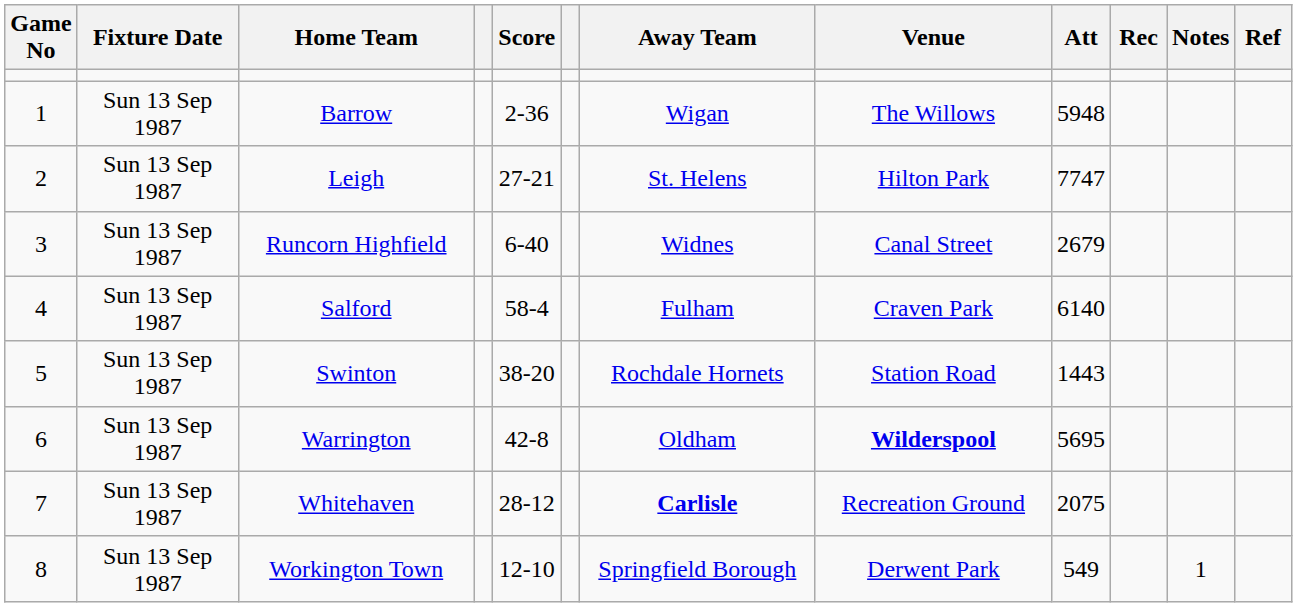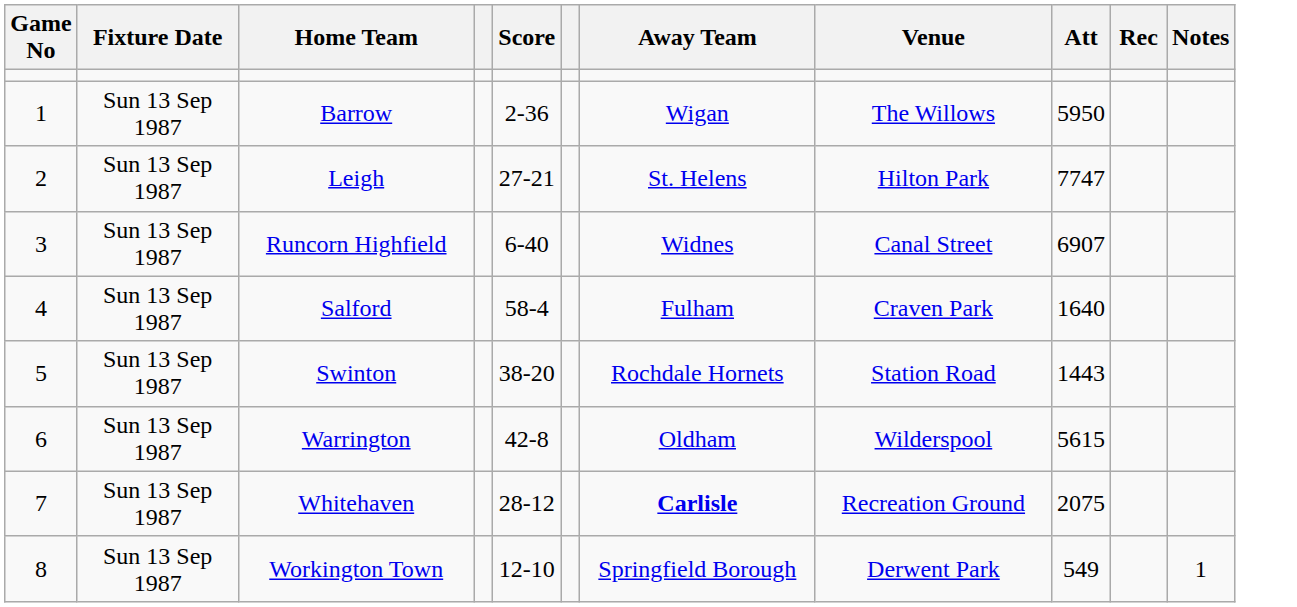- column: Ref
Barrow | Att: 5948 -> 5950
Runcorn Highfield | Att: 2679 -> 6907
Salford | Att: 6140 -> 1640
Warrington | Venue: bold -> normal
Warrington | Att: 5695 -> 5615
